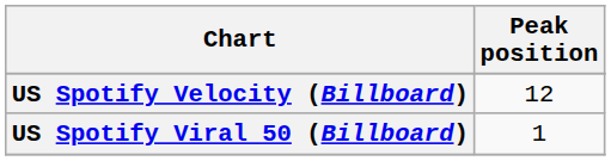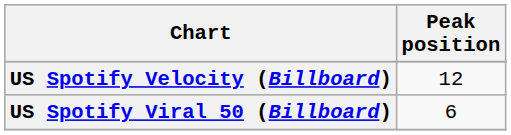US Spotify Viral 50 (Billboard) | Peak position: 1 -> 6
